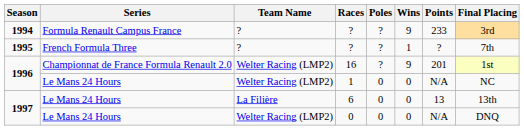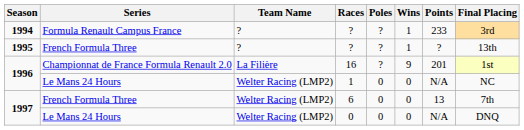1994 / ? | Wins: 9 -> 1
1995 / ? | Final Placing: 7th -> 13th
16 | Team Name: Welter Racing (LMP2) -> La Filière
6 | Series: Le Mans 24 Hours -> French Formula Three
6 | Team Name: La Filière -> Welter Racing (LMP2)
6 | Final Placing: 13th -> 7th
